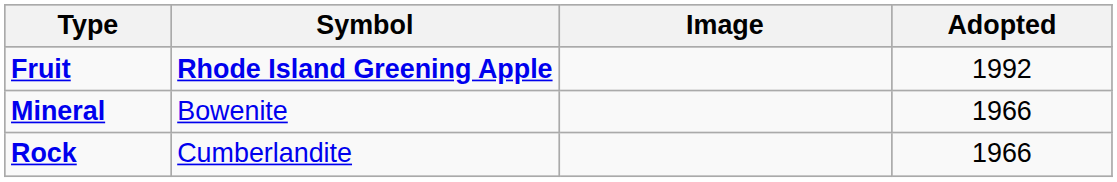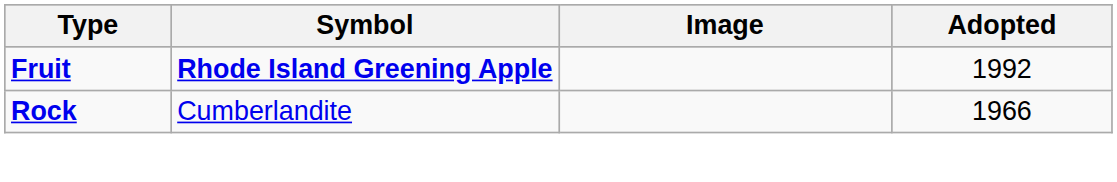- row: Mineral | Bowenite | 1966
